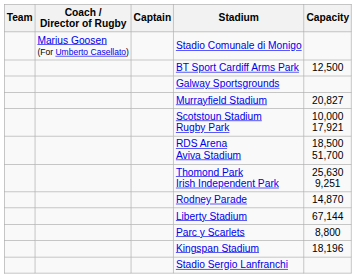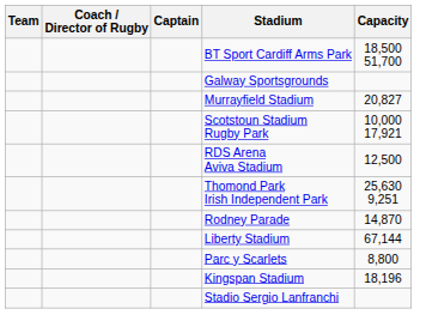- row: Marius Goosen (For Umberto Casellato) | Stadio Comunale di Monigo
BT Sport Cardiff Arms Park | Capacity: 12,500 -> 18,500 51,700
RDS Arena Aviva Stadium | Capacity: 18,500 51,700 -> 12,500
